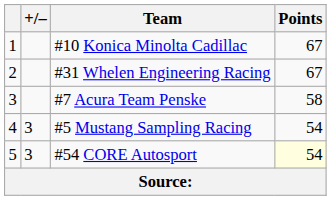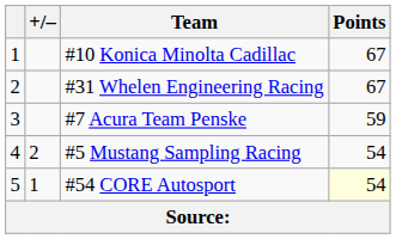#7 Acura Team Penske | Points: 58 -> 59
#5 Mustang Sampling Racing | +/–: 3 -> 2
#54 CORE Autosport | +/–: 3 -> 1
